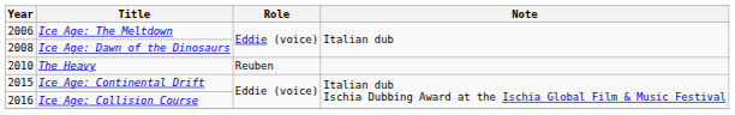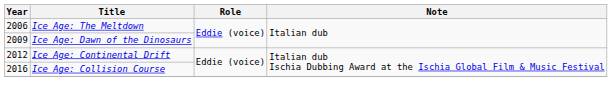Ice Age: Dawn of the Dinosaurs | Year: 2008 -> 2009
- row: 2010 | The Heavy | Reuben
Ice Age: Continental Drift | Year: 2015 -> 2012
